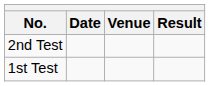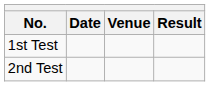rows swapped: 1st Test <-> 2nd Test
